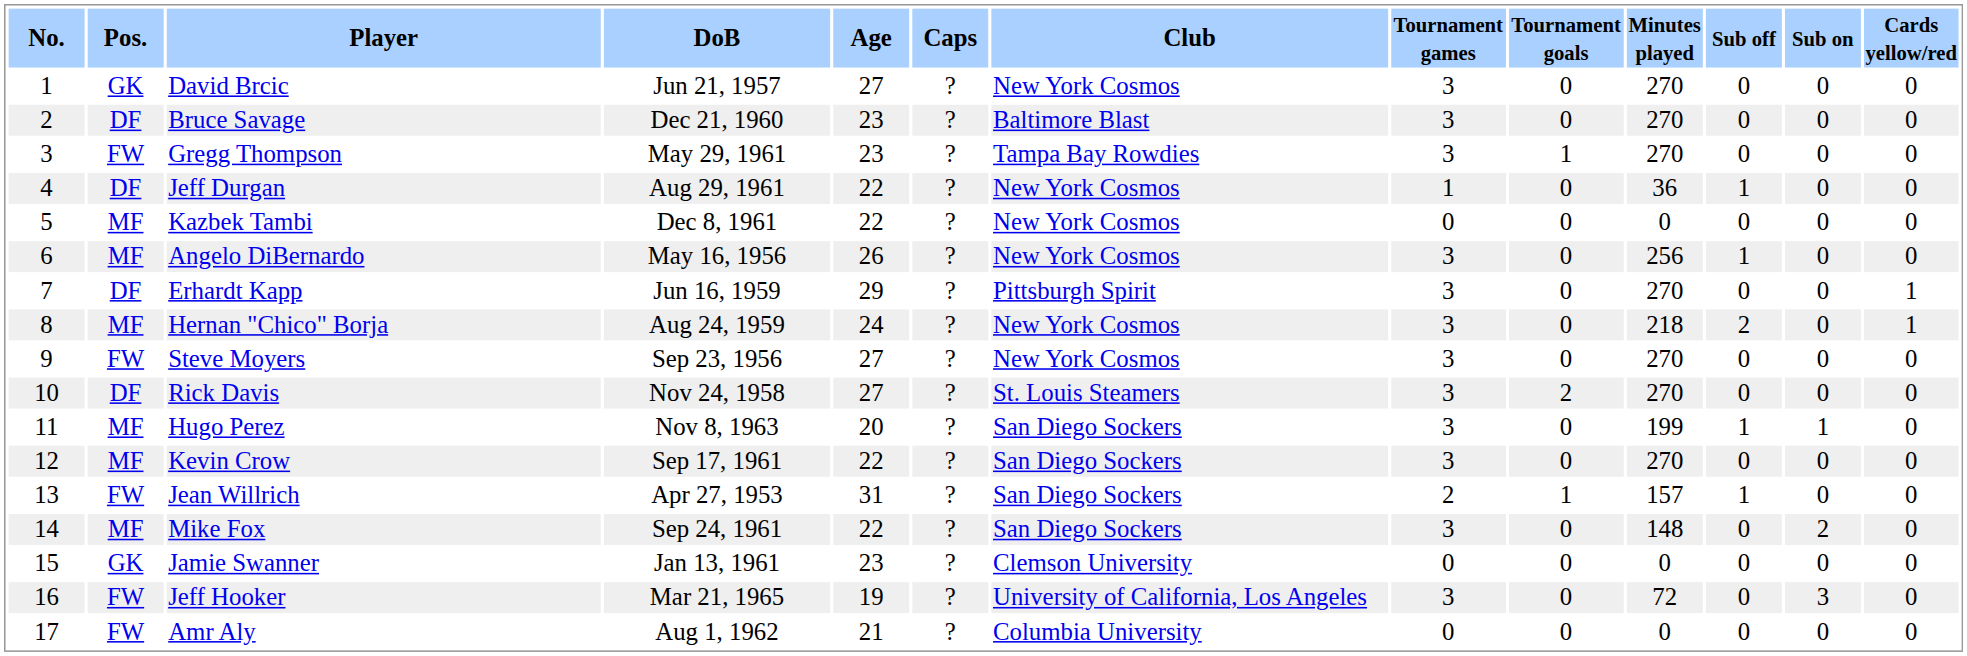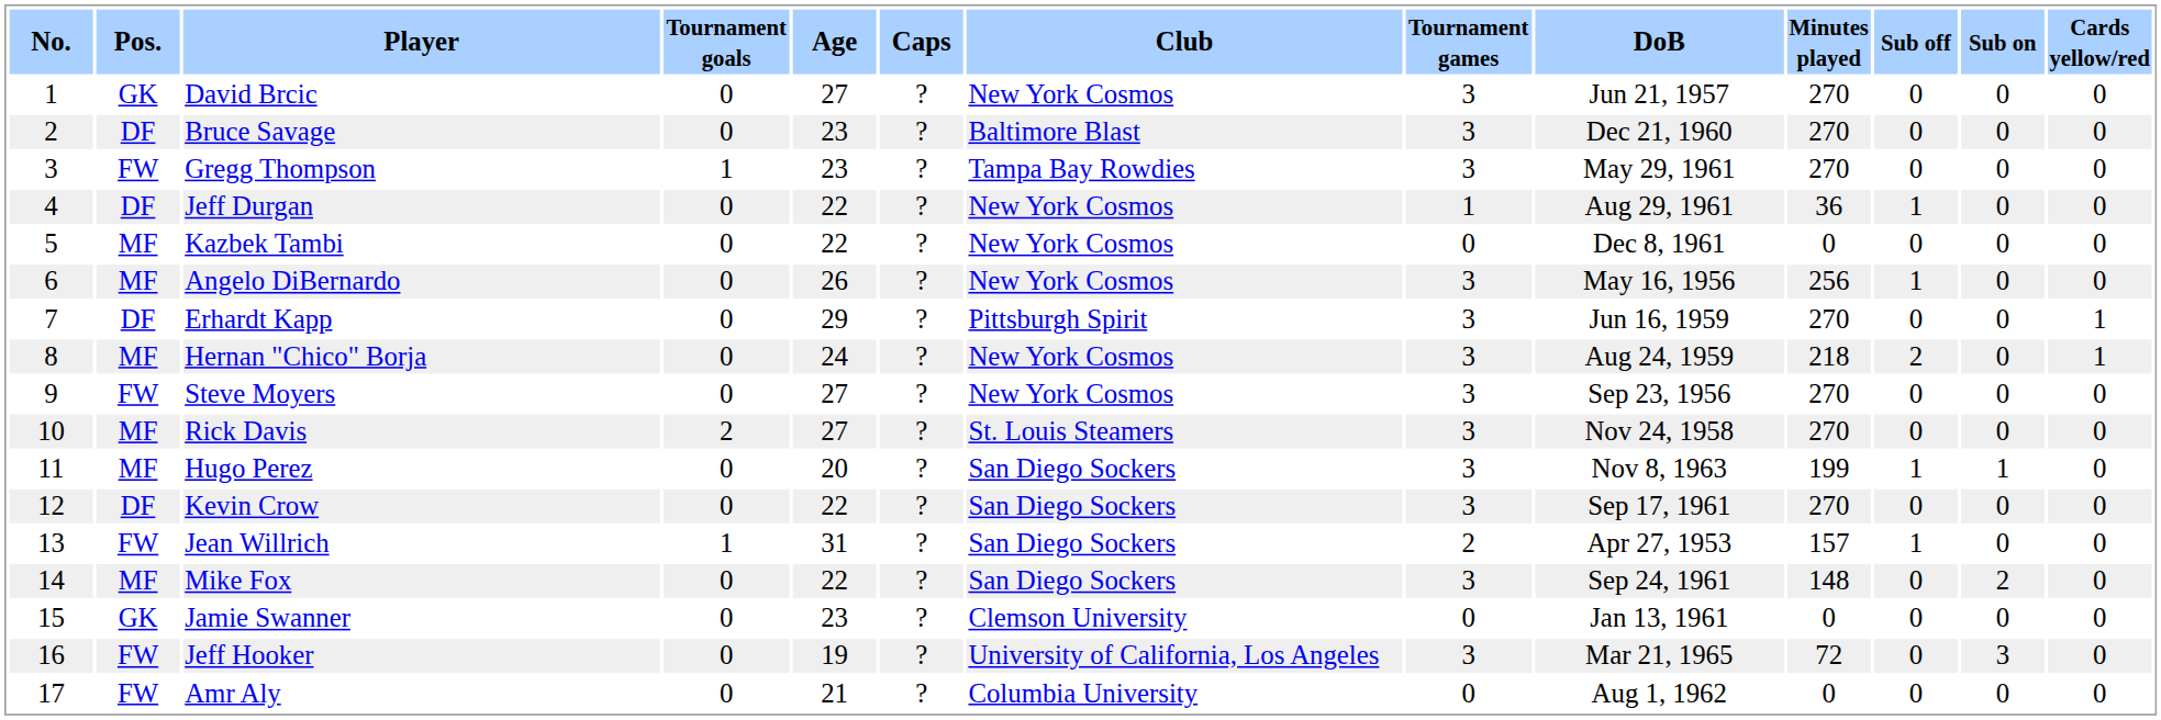columns swapped: DoB <-> Tournament goals
Rick Davis | Pos.: DF -> MF
Kevin Crow | Pos.: MF -> DF
